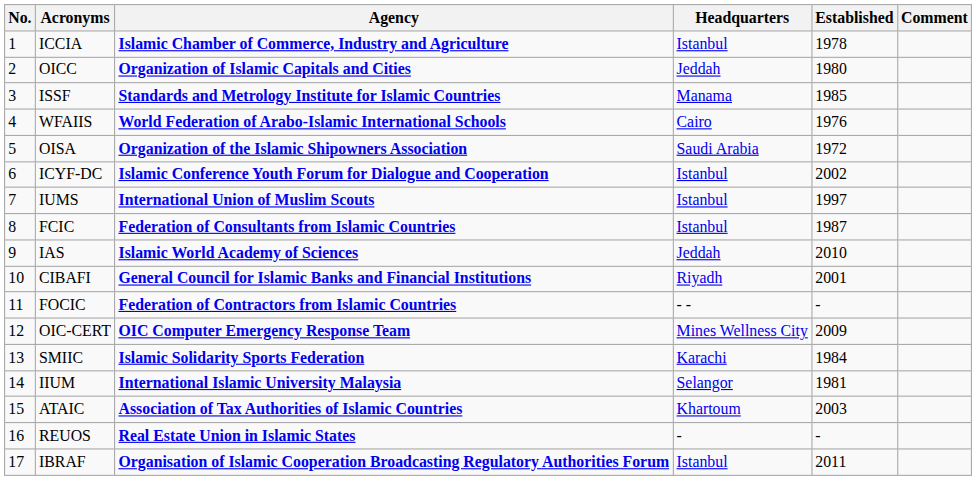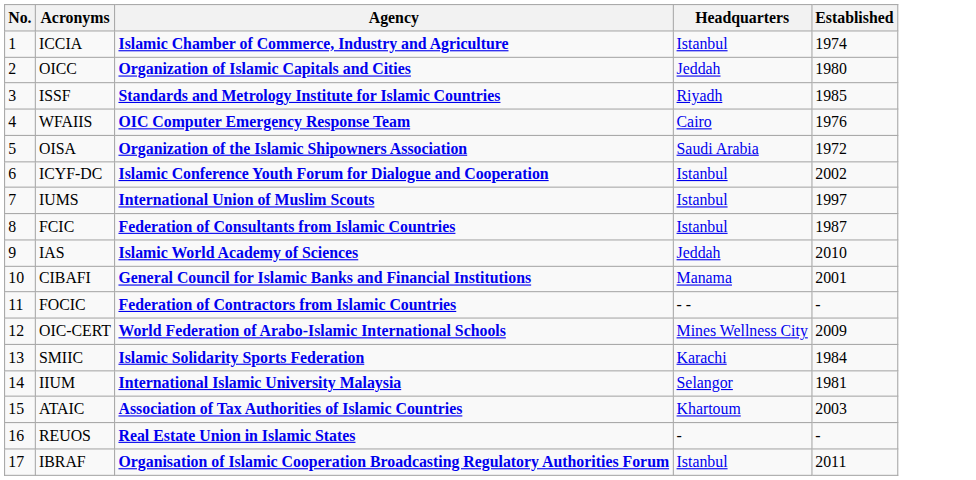- column: Comment
ICCIA | Established: 1978 -> 1974
ISSF | Headquarters: Manama -> Riyadh
WFAIIS | Agency: World Federation of Arabo-Islamic International Schools -> OIC Computer Emergency Response Team
CIBAFI | Headquarters: Riyadh -> Manama
OIC-CERT | Agency: OIC Computer Emergency Response Team -> World Federation of Arabo-Islamic International Schools
